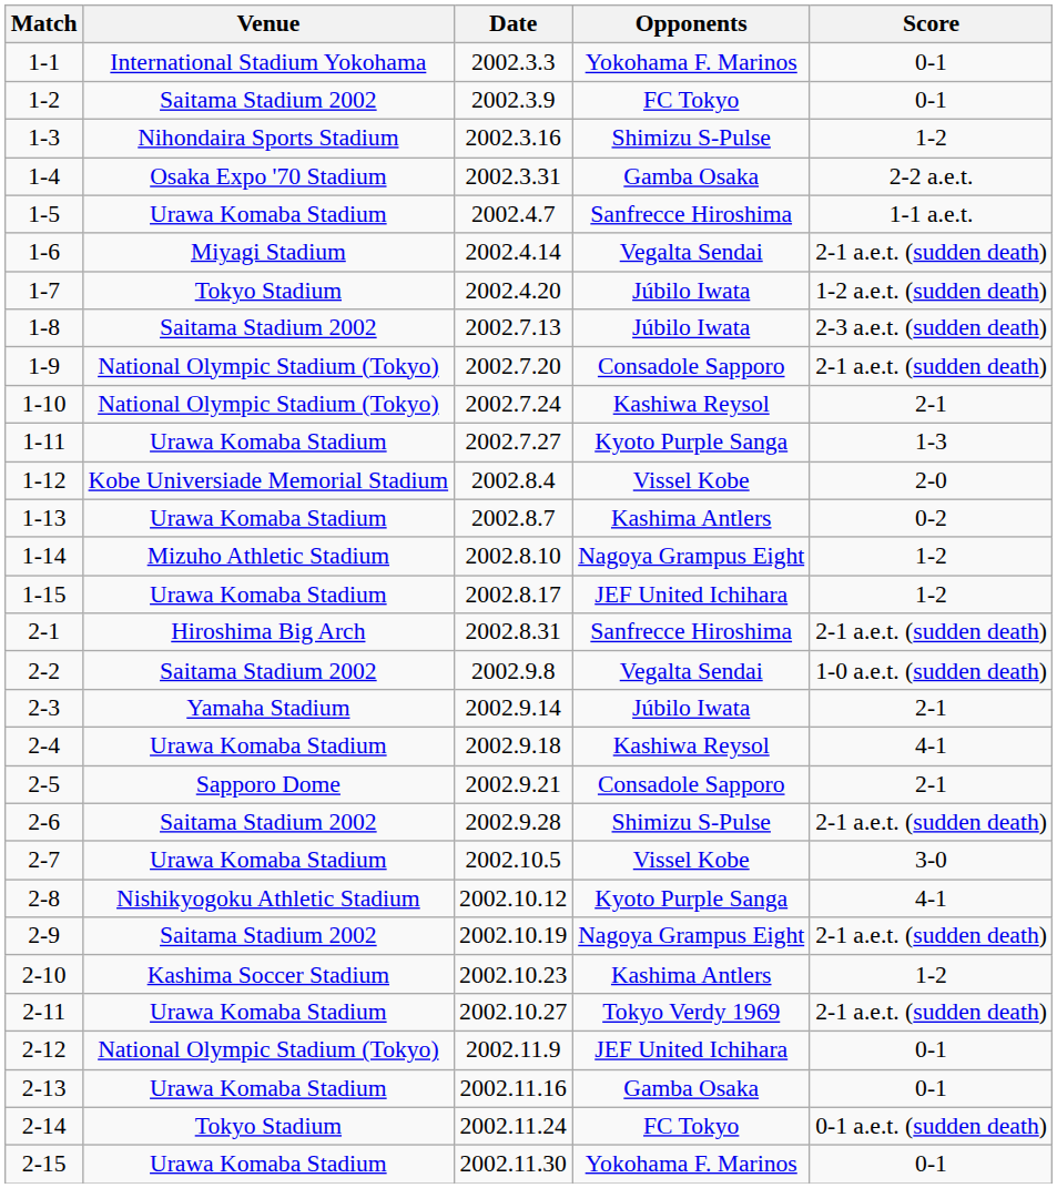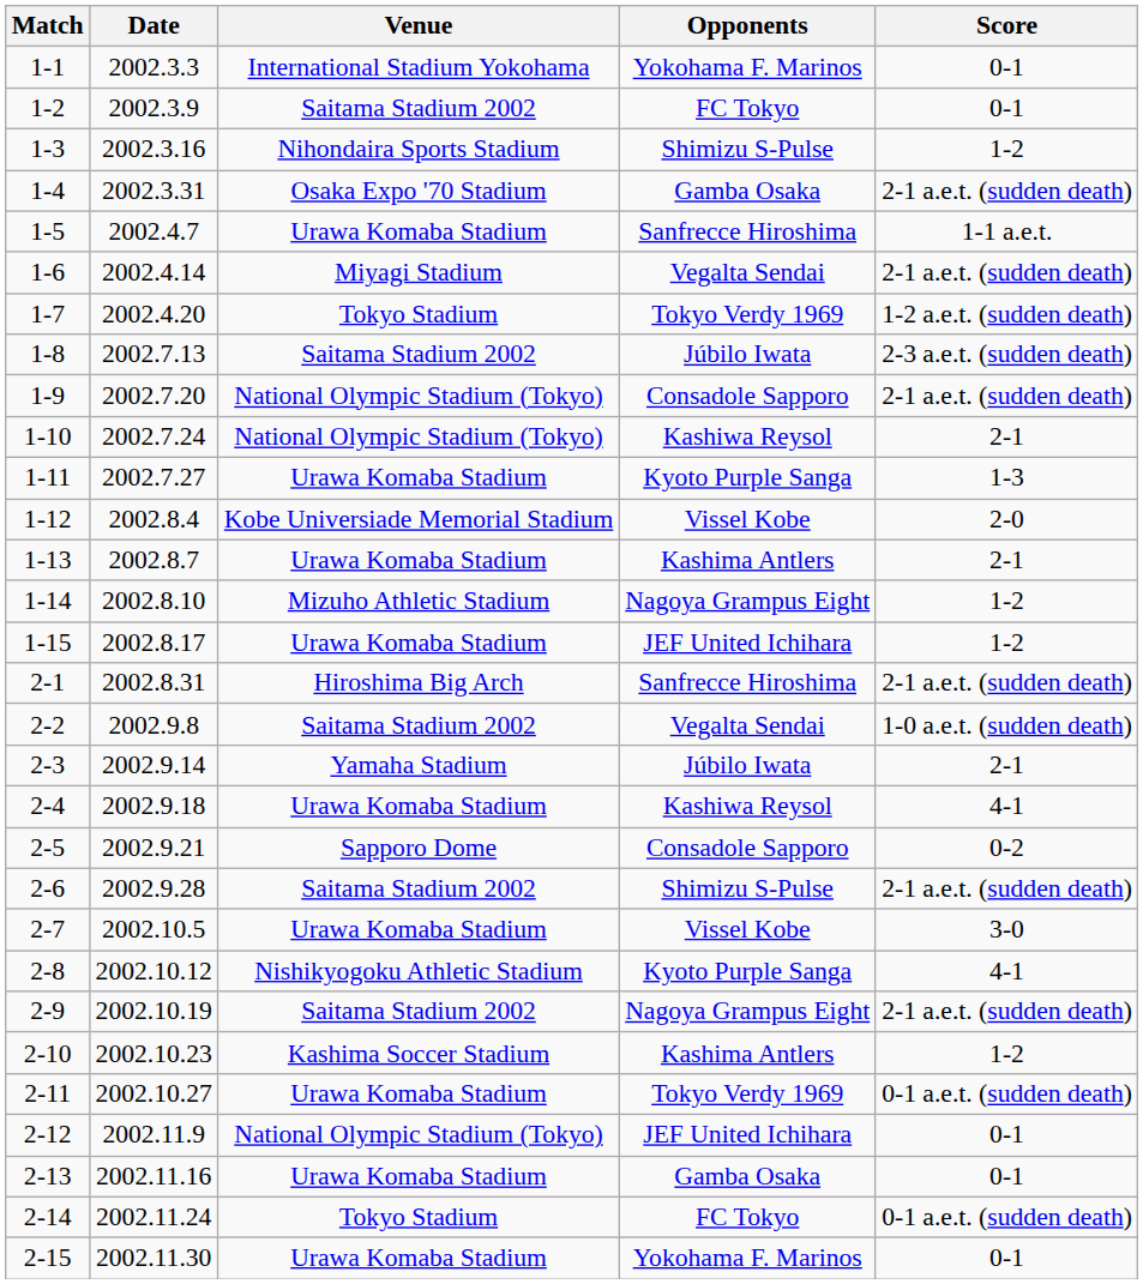columns swapped: Date <-> Venue
1-4 | Score: 2-2 a.e.t. -> 2-1 a.e.t. (sudden death)
1-7 | Opponents: Júbilo Iwata -> Tokyo Verdy 1969
1-13 | Score: 0-2 -> 2-1
2-5 | Score: 2-1 -> 0-2
2-11 | Score: 2-1 a.e.t. (sudden death) -> 0-1 a.e.t. (sudden death)
